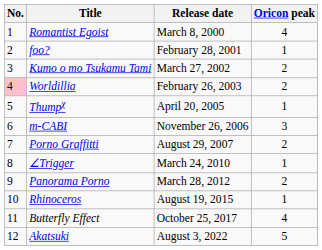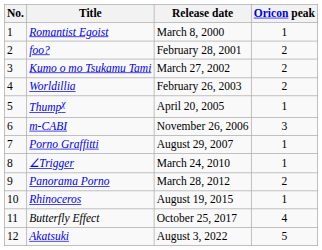Romantist Egoist | Oricon peak: 4 -> 1
foo? | Oricon peak: 1 -> 2
Worldillia | No.: pink background -> no background
Porno Graffitti | Oricon peak: 2 -> 1
